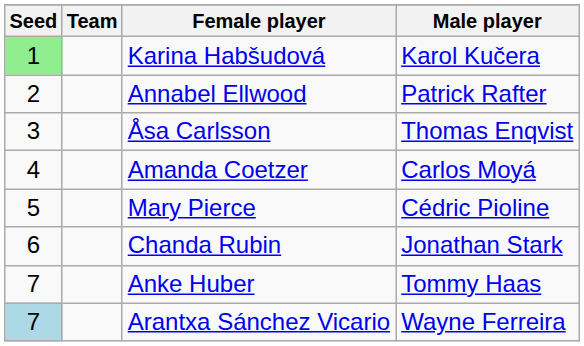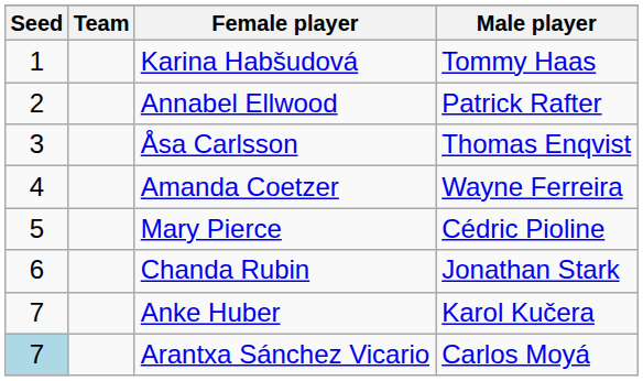Karina Habšudová | Seed: lightgreen background -> no background
Karina Habšudová | Male player: Karol Kučera -> Tommy Haas
Amanda Coetzer | Male player: Carlos Moyá -> Wayne Ferreira
Anke Huber | Male player: Tommy Haas -> Karol Kučera
Arantxa Sánchez Vicario | Male player: Wayne Ferreira -> Carlos Moyá
